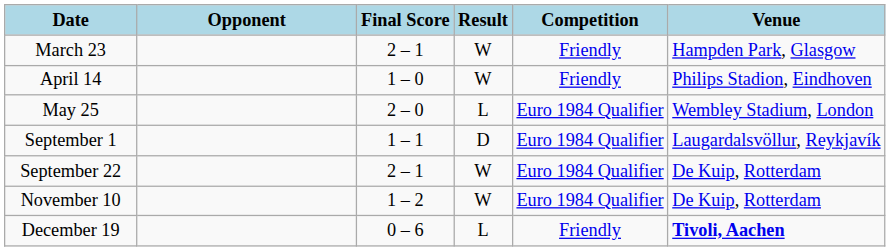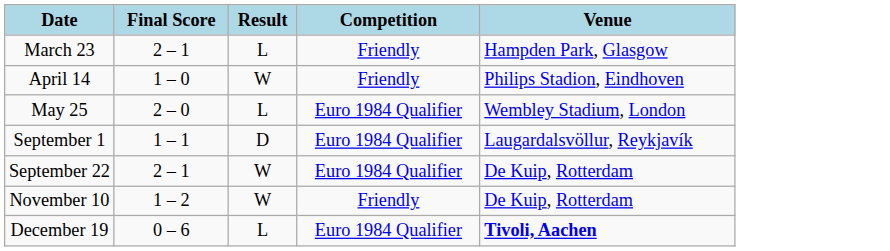- column: Opponent
March 23 | Result: W -> L
November 10 | Competition: Euro 1984 Qualifier -> Friendly
December 19 | Competition: Friendly -> Euro 1984 Qualifier
